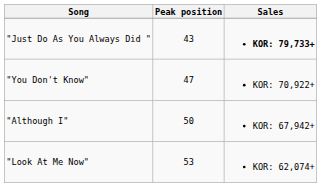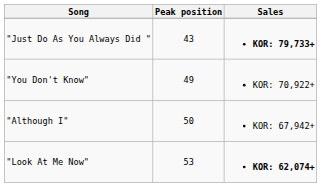"You Don't Know" | Peak position: 47 -> 49
"Look At Me Now" | Sales: normal -> bold
